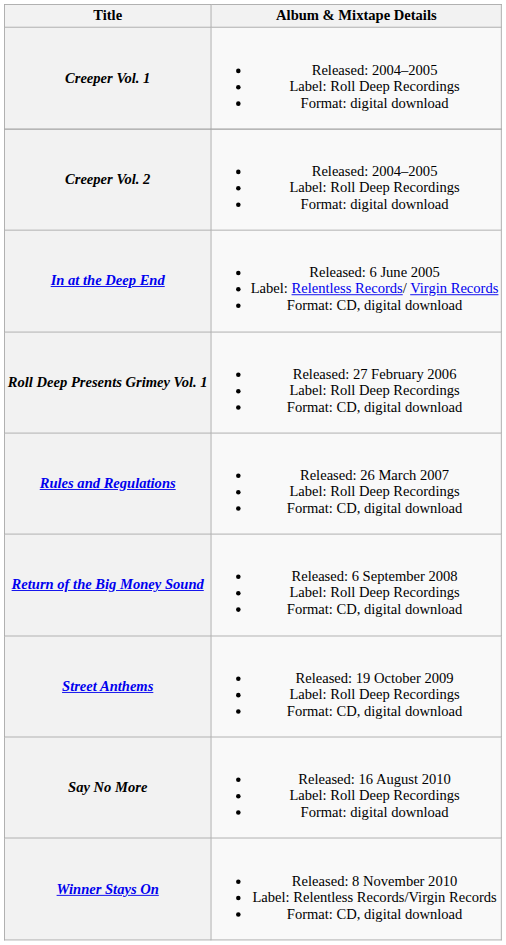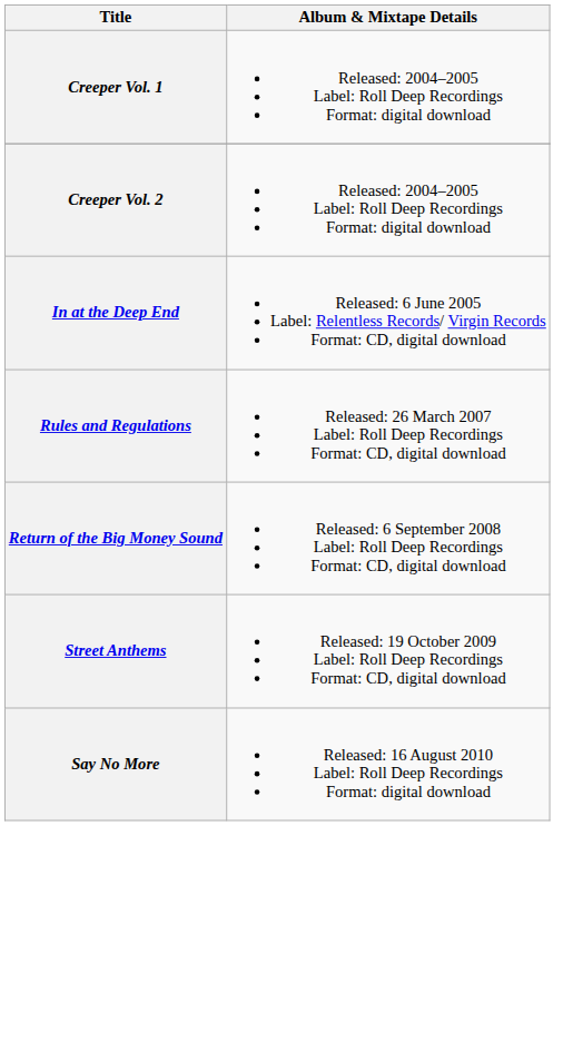- row: Roll Deep Presents Grimey Vol. 1 | Released: 27 February 2006 Label: Roll Deep Recordings Format: CD, digital download
- row: Winner Stays On | Released: 8 November 2010 Label: Relentless Records/Virgin Records Format: CD, digital download
